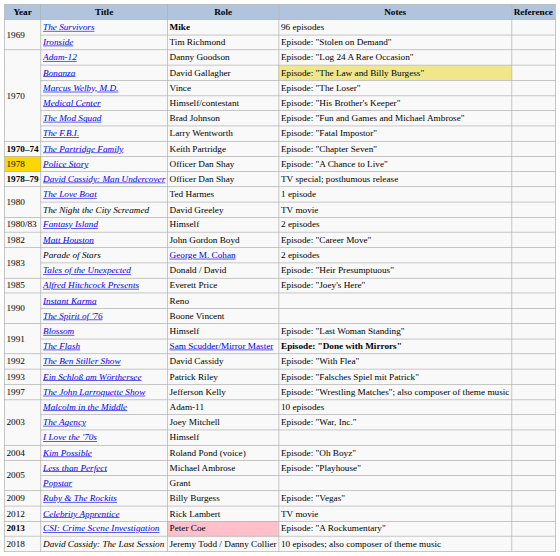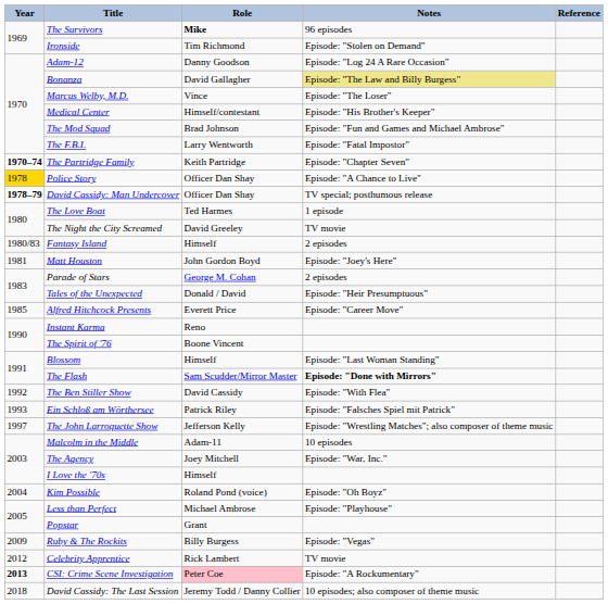Matt Houston | Year: 1982 -> 1981
Matt Houston | Notes: Episode: "Career Move" -> Episode: "Joey's Here"
Alfred Hitchcock Presents | Notes: Episode: "Joey's Here" -> Episode: "Career Move"
